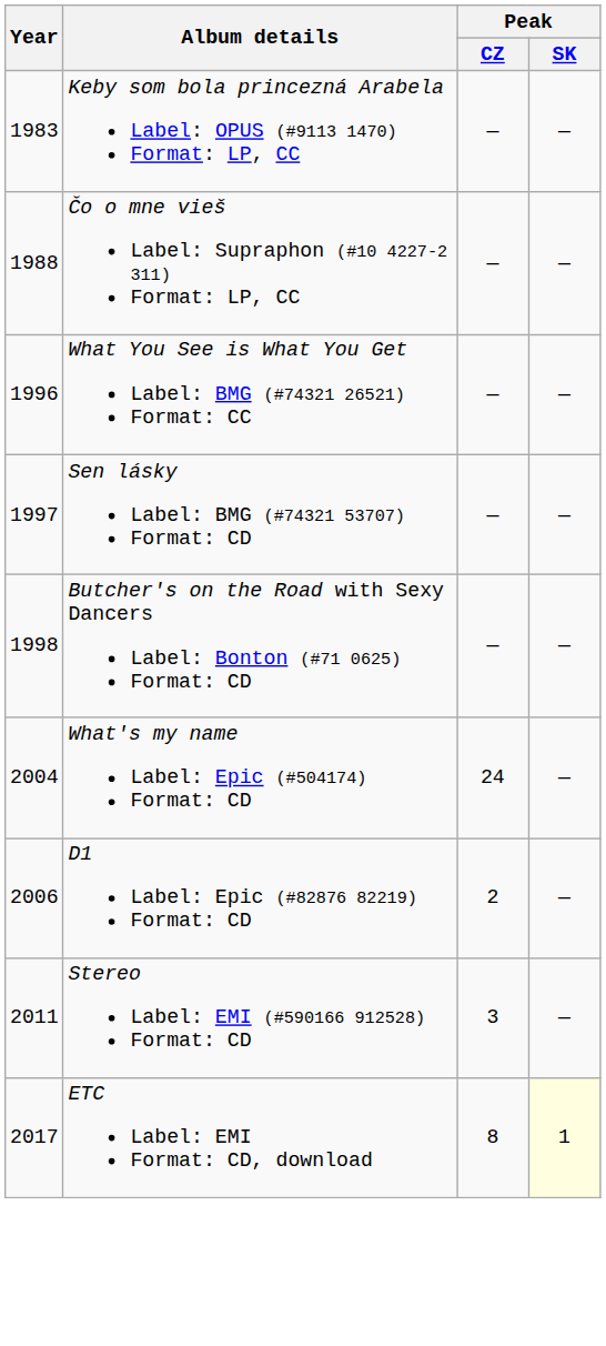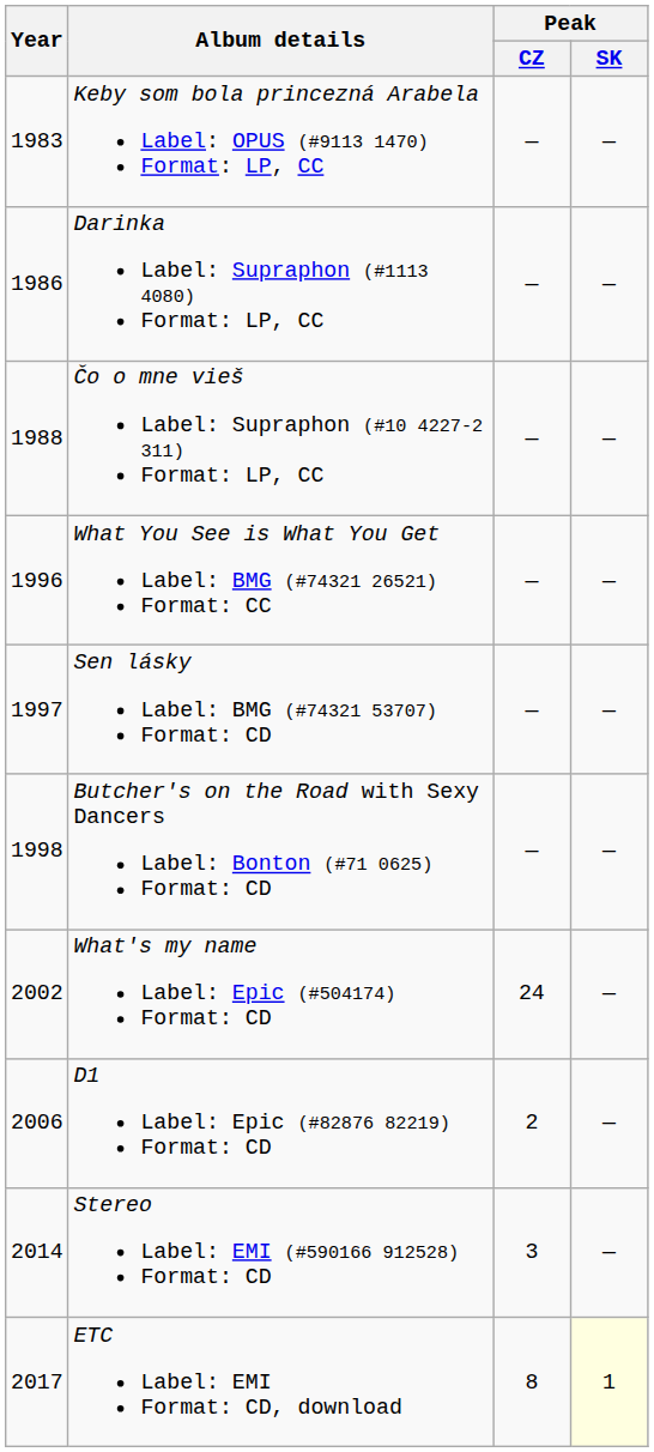+ row: 1986 | Darinka Label: Supraphon (#1113 4080) Format: LP, CC | — | —
What's my name Label: Epic (#504174) Format: CD | Year: 2004 -> 2002
Stereo Label: EMI (#590166 912528) Format: CD | Year: 2011 -> 2014
